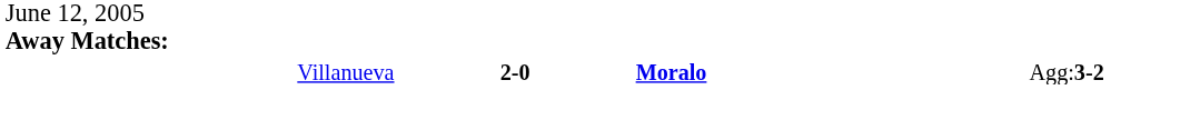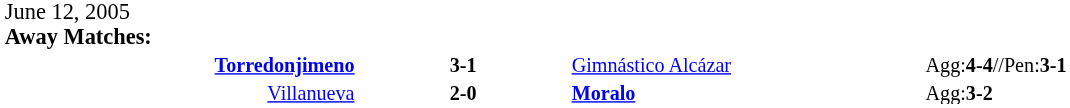+ row: Torredonjimeno | 3-1 | Gimnástico Alcázar | Agg:4-4//Pen:3-1
